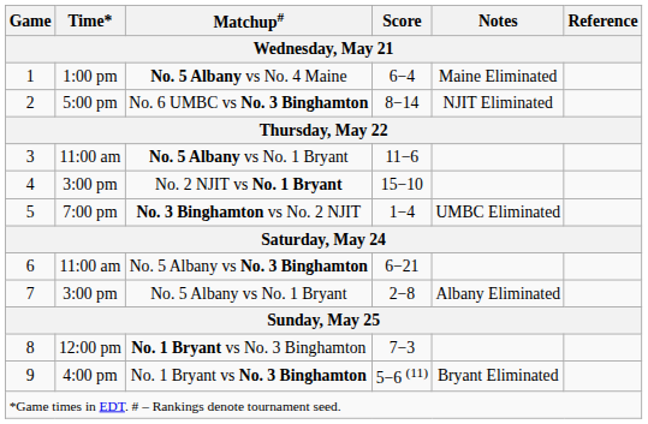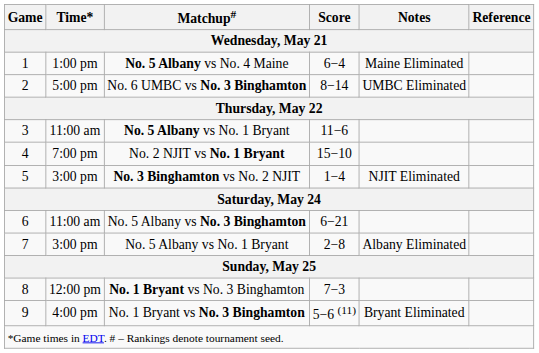2 | Notes: NJIT Eliminated -> UMBC Eliminated
4 | Time*: 3:00 pm -> 7:00 pm
5 | Time*: 7:00 pm -> 3:00 pm
5 | Notes: UMBC Eliminated -> NJIT Eliminated
